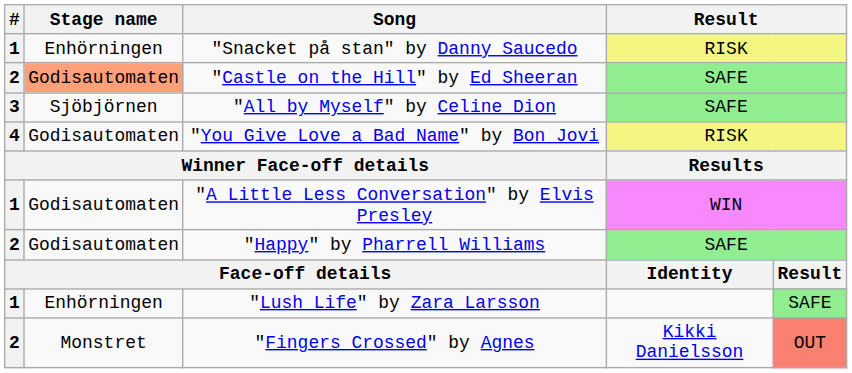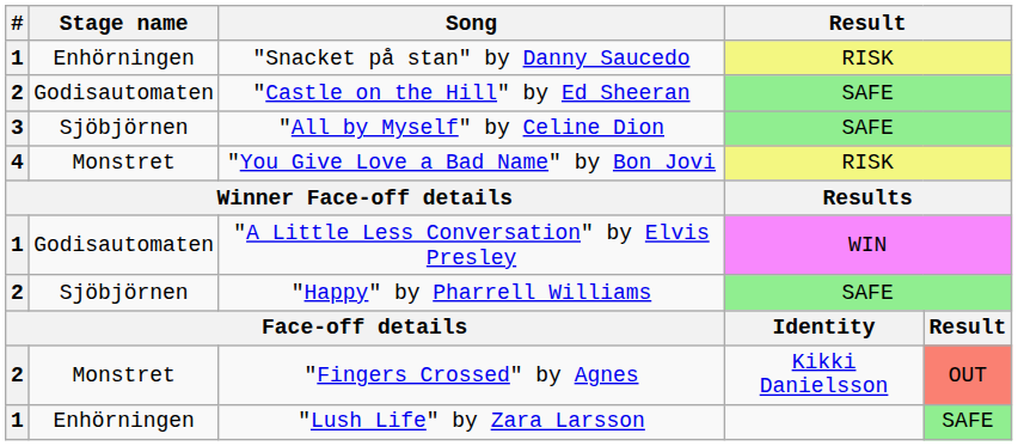"Castle on the Hill" by Ed Sheeran | Stage name: lightsalmon background -> no background
"You Give Love a Bad Name" by Bon Jovi | Stage name: Godisautomaten -> Monstret
"Happy" by Pharrell Williams | Stage name: Godisautomaten -> Sjöbjörnen
rows swapped: "Lush Life" by Zara Larsson <-> "Fingers Crossed" by Agnes
